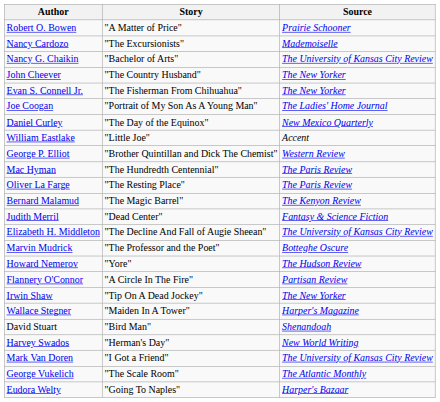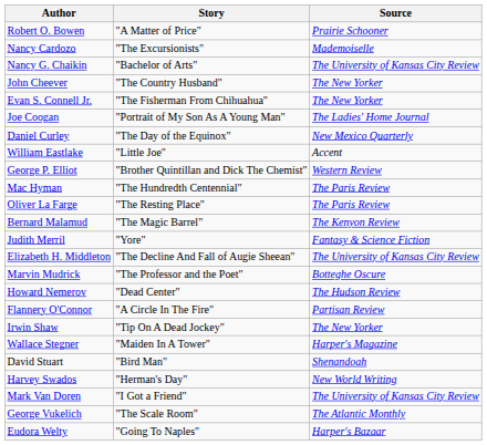Judith Merril | Story: "Dead Center" -> "Yore"
Howard Nemerov | Story: "Yore" -> "Dead Center"
